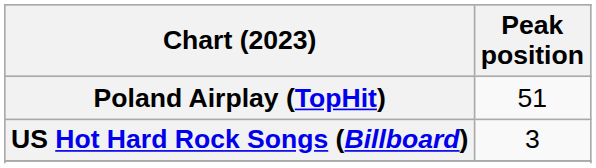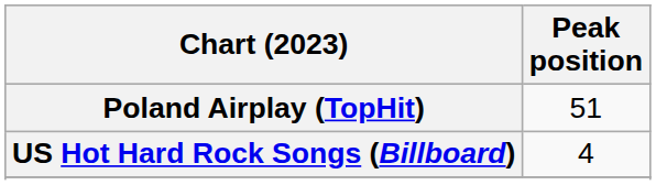US Hot Hard Rock Songs (Billboard) | Peak position: 3 -> 4
